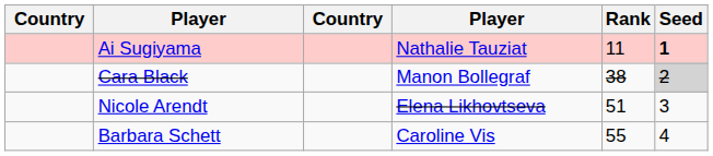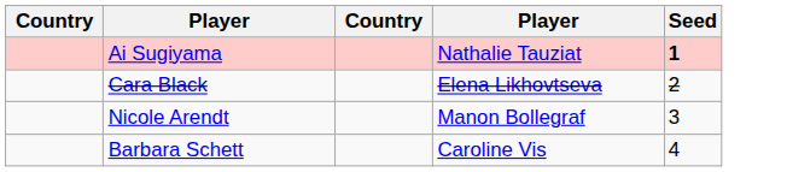- column: Rank | 11 | 38 | 51 | 55
Cara Black | column 4: Manon Bollegraf -> Elena Likhovtseva
Cara Black | Seed: lightgrey background -> no background
Nicole Arendt | column 4: Elena Likhovtseva -> Manon Bollegraf
